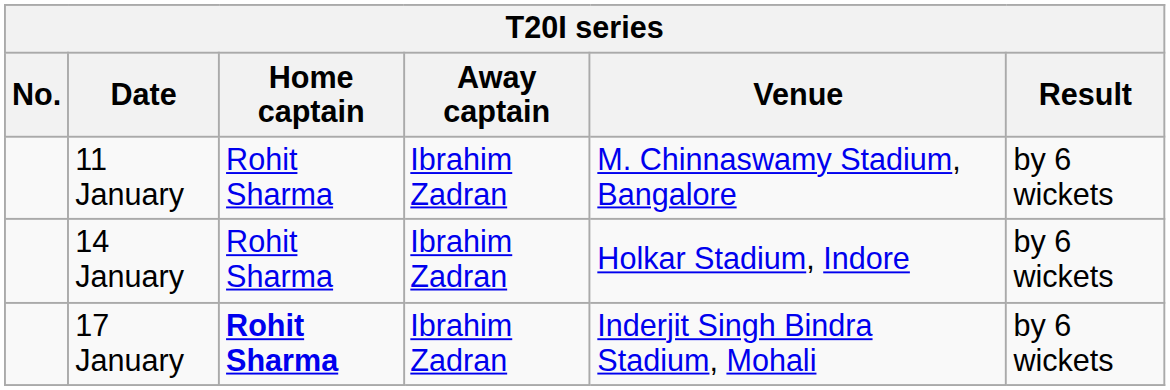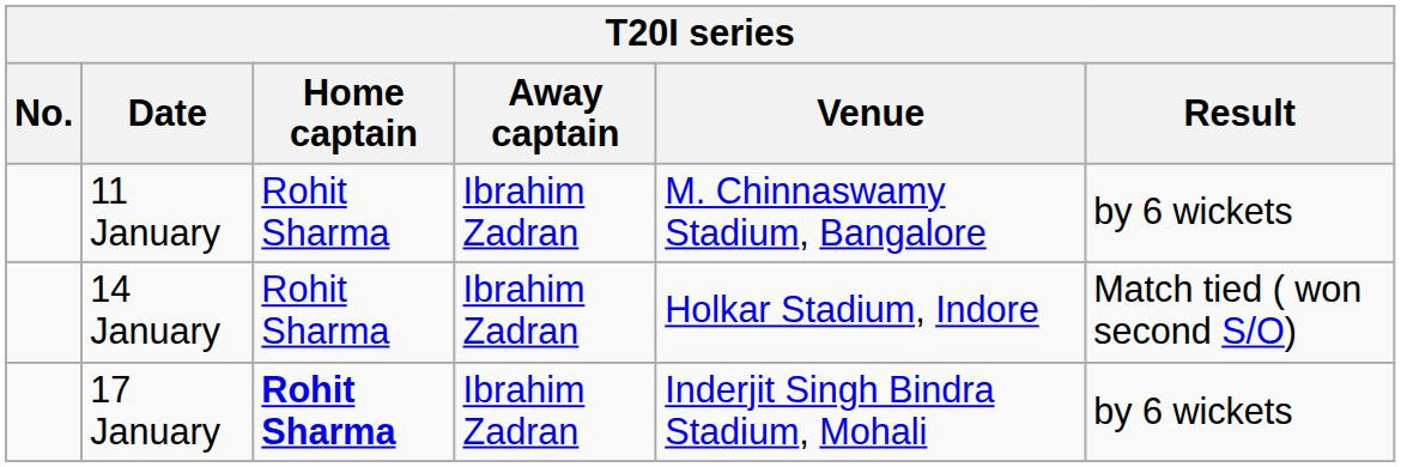14 January | Result: by 6 wickets -> Match tied ( won second S/O)
